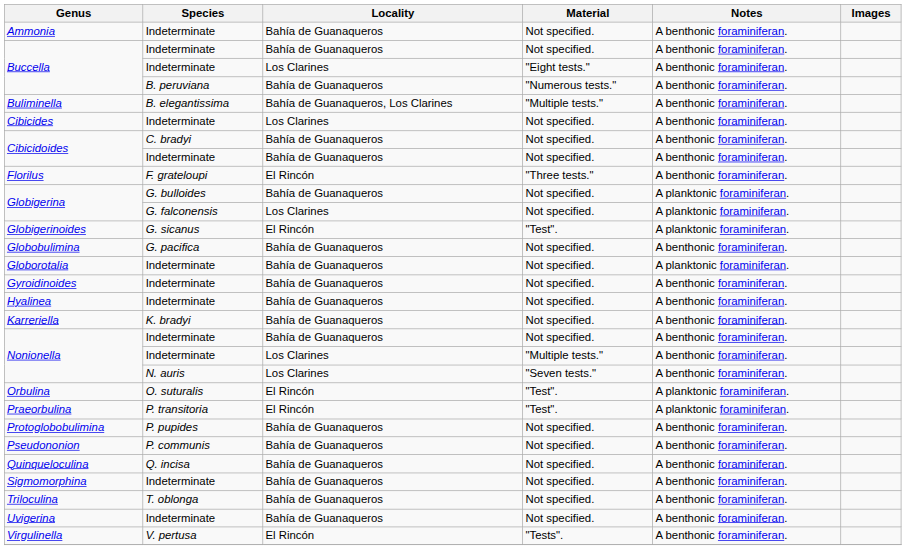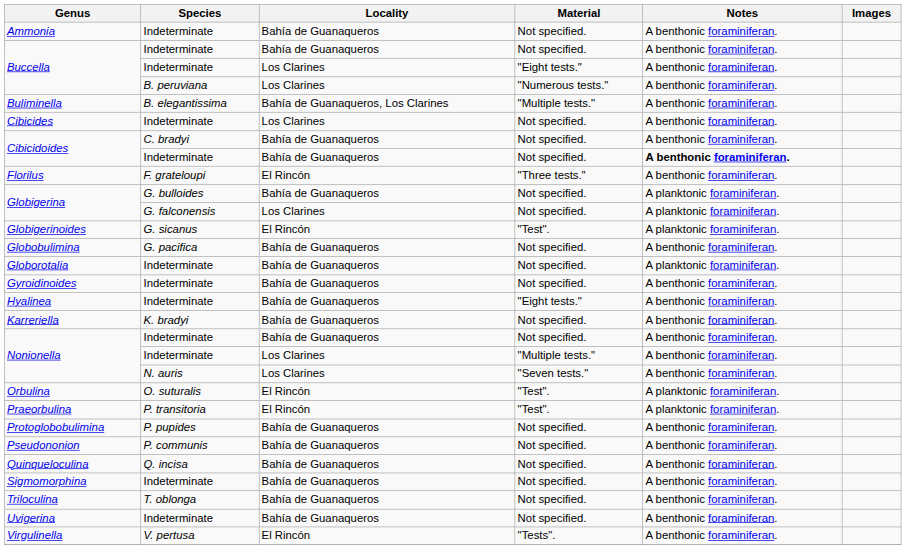Buccella / B. peruviana | Locality: Bahía de Guanaqueros -> Los Clarines
Cibicidoides / Indeterminate | Notes: normal -> bold
Hyalinea | Material: Not specified. -> "Eight tests."
